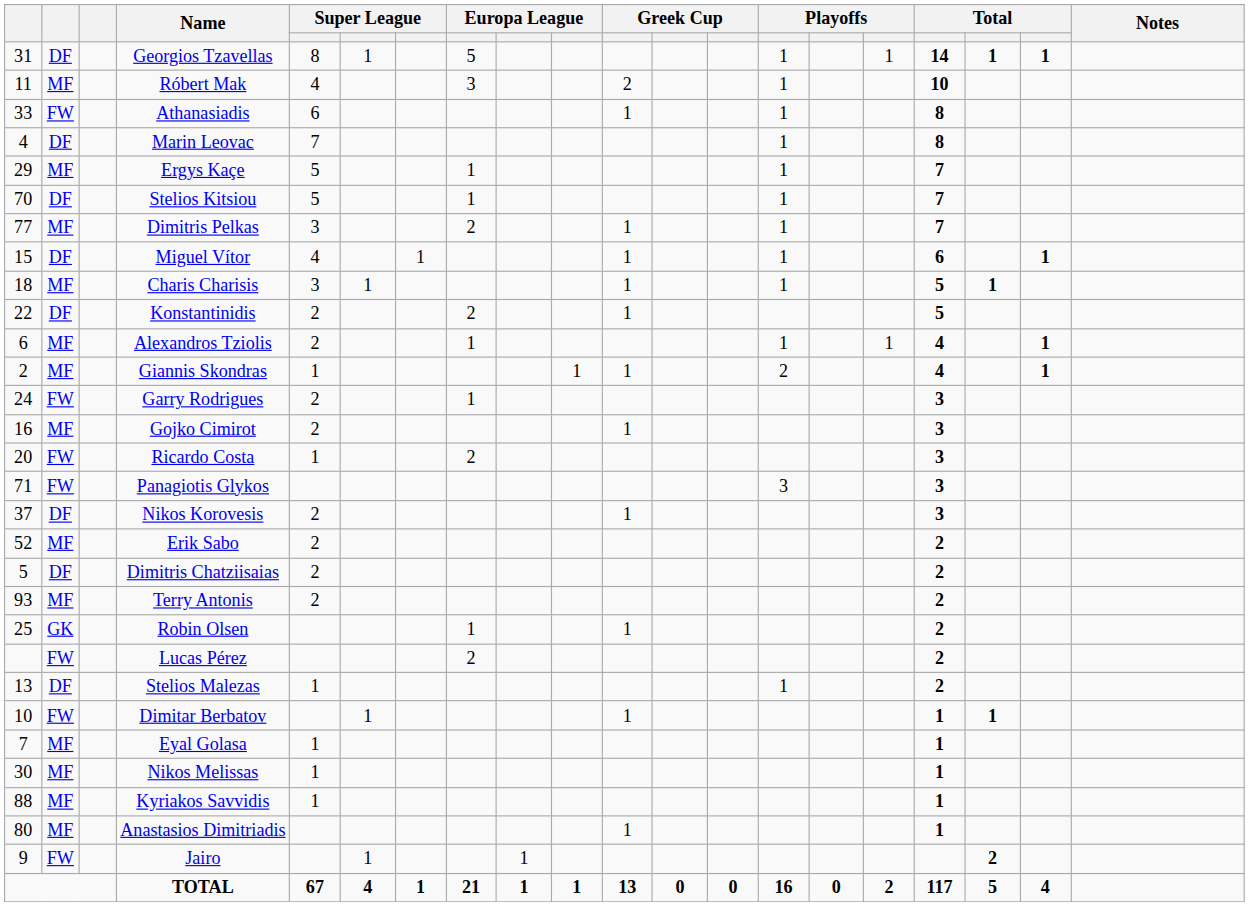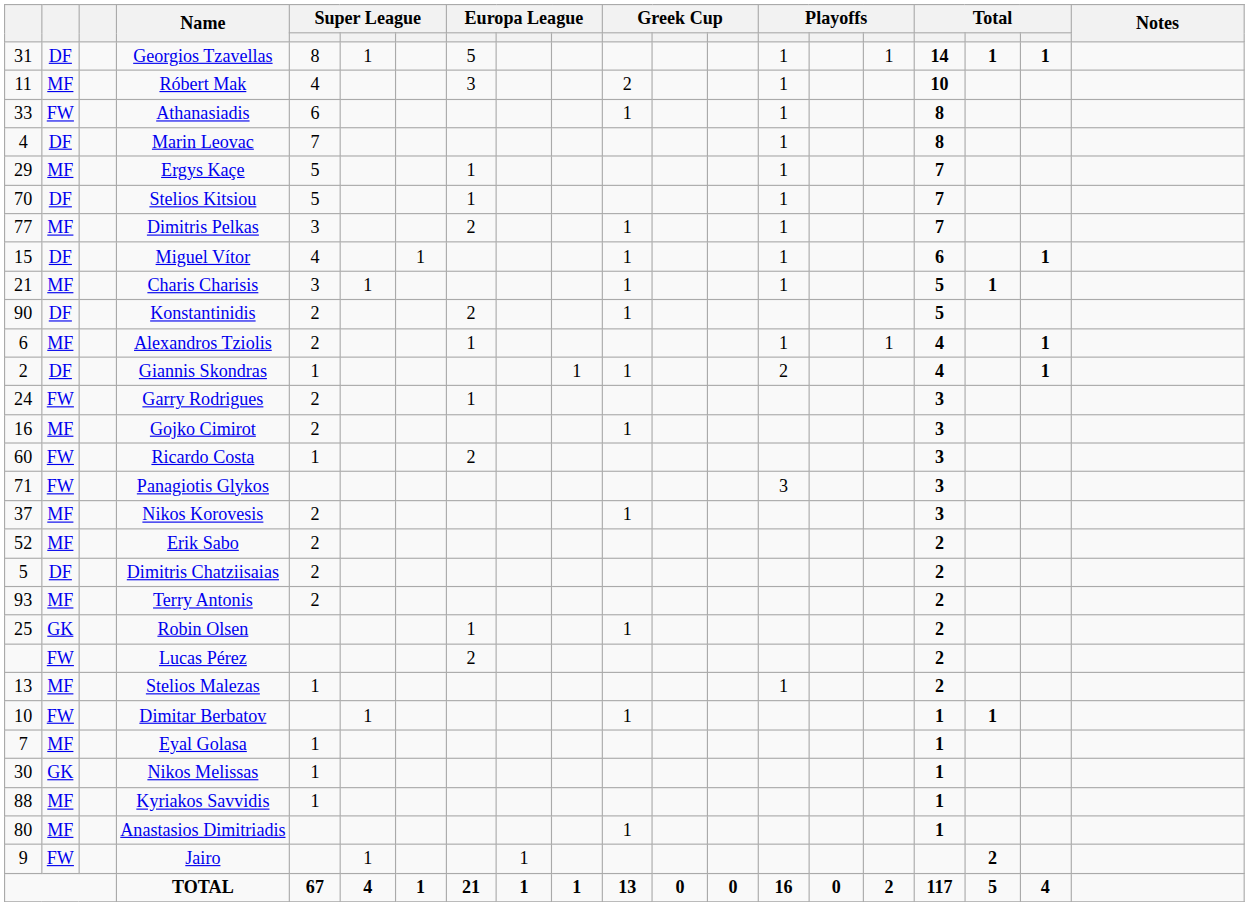Charis Charisis | column 1: 18 -> 21
Konstantinidis | column 1: 22 -> 90
Giannis Skondras | column 2: MF -> DF
Ricardo Costa | column 1: 20 -> 60
Nikos Korovesis | column 2: DF -> MF
Stelios Malezas | column 2: DF -> MF
Nikos Melissas | column 2: MF -> GK
